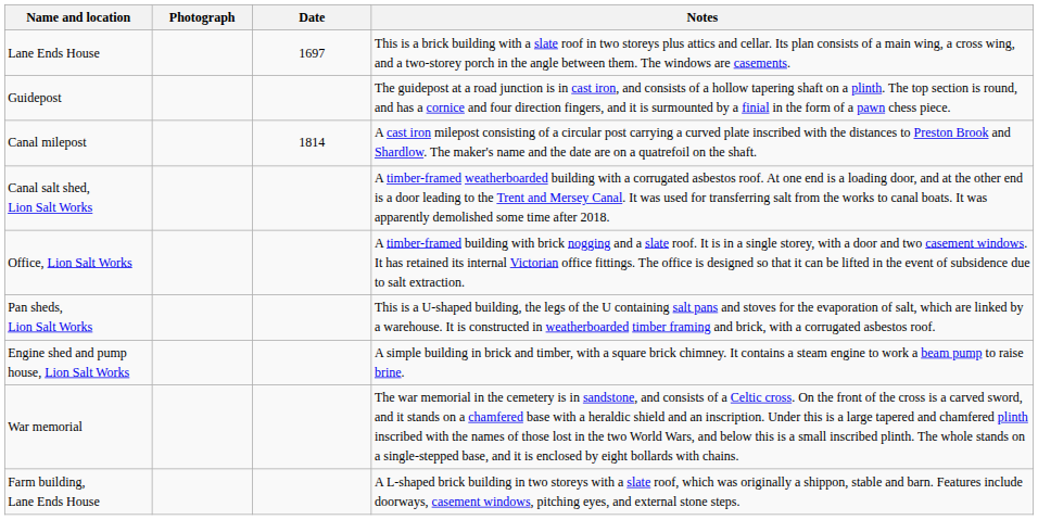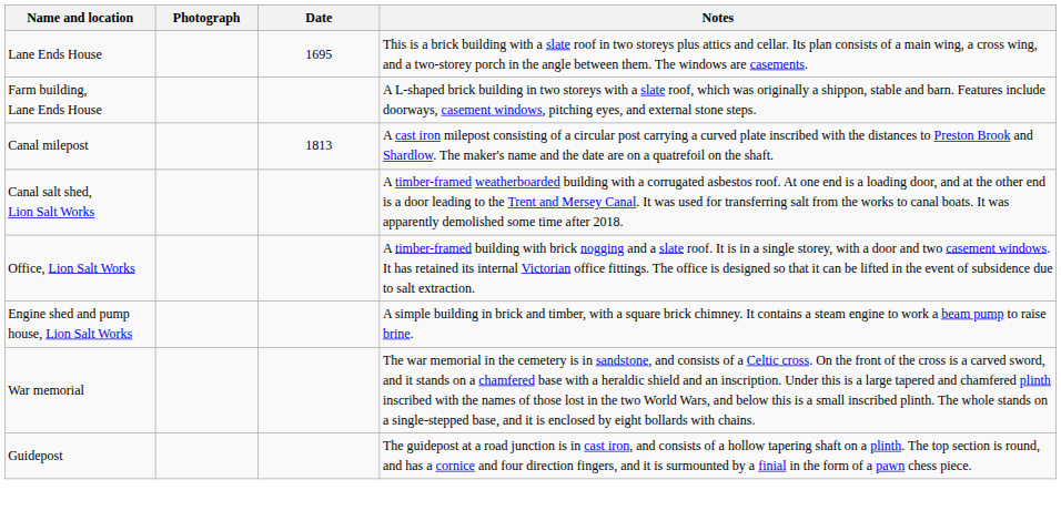Lane Ends House | Date: 1697 -> 1695
rows swapped: Farm building, Lane Ends House <-> Guidepost
Canal milepost | Date: 1814 -> 1813
- row: Pan sheds, Lion Salt Works | This is a U-shaped building, the legs of the U containing salt pans and stoves for the evaporation of salt, which are linked by a warehouse. It is constructed in weatherboarded timber framing and brick, with a corrugated asbestos roof.
